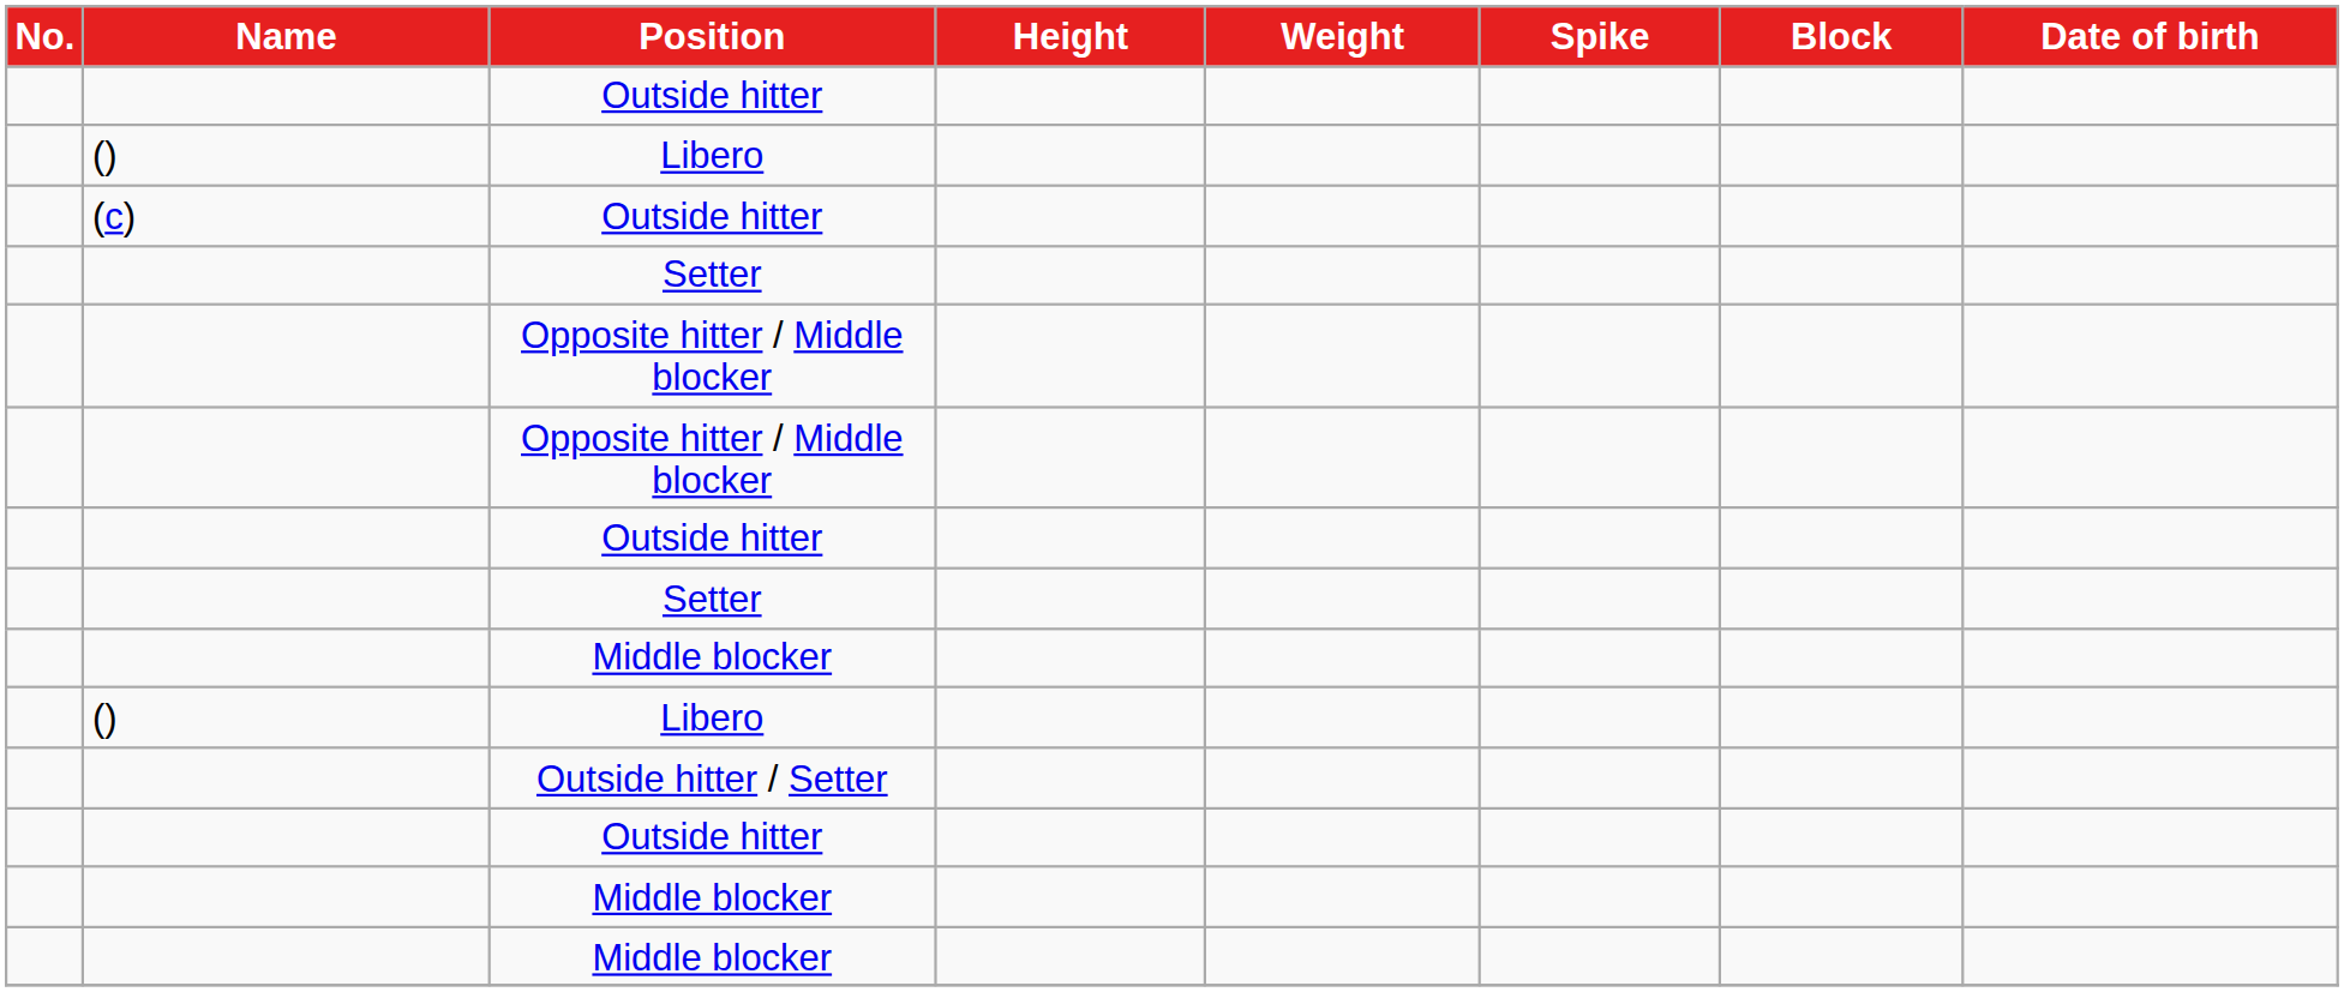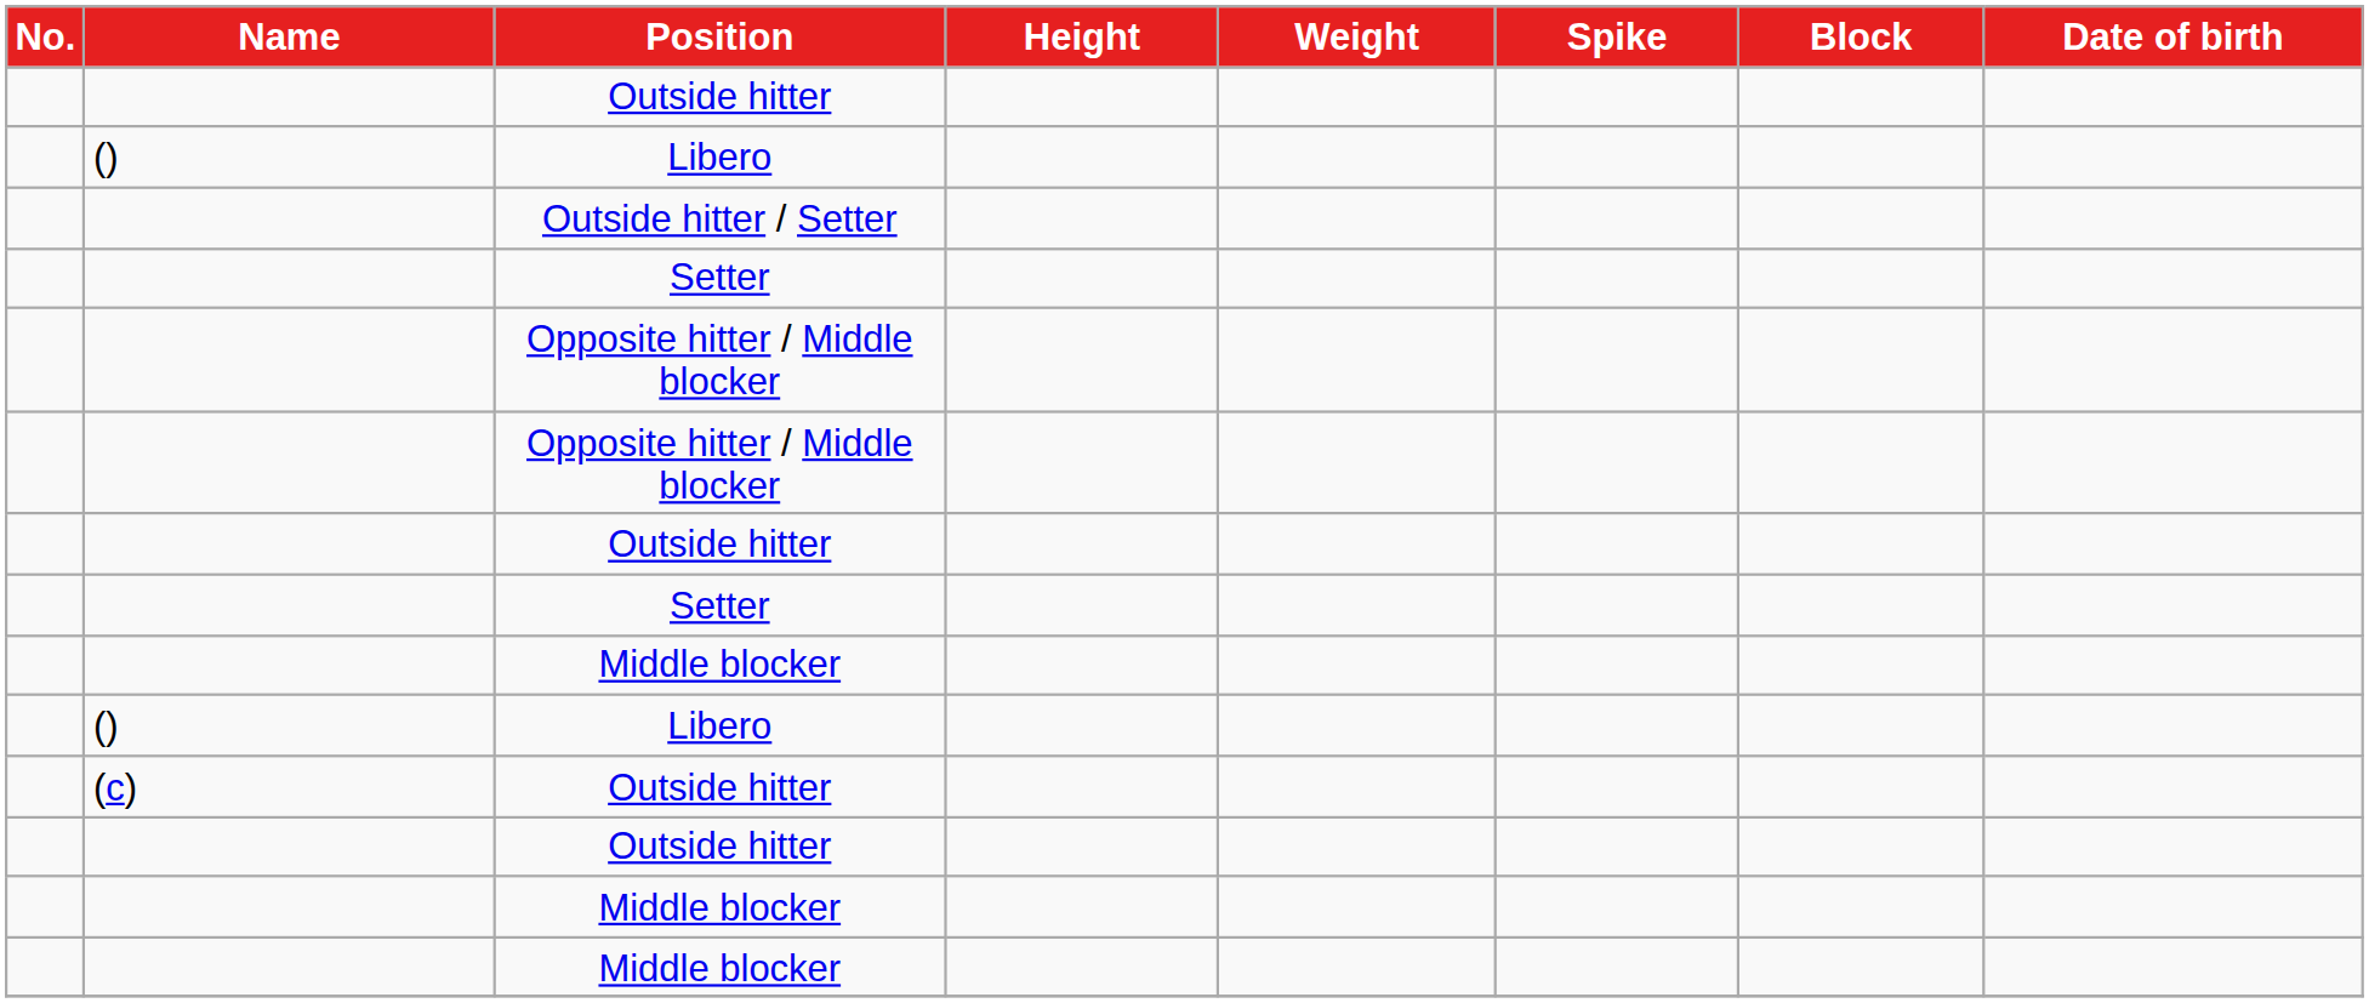rows swapped: Outside hitter / Setter <-> (c) / Outside hitter
